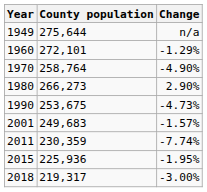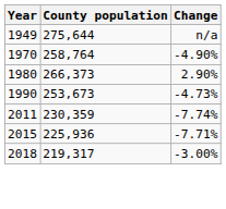- row: 1960 | 272,101 | -1.29%
1980 | County population: 266,273 -> 266,373
1990 | County population: 253,675 -> 253,673
- row: 2001 | 249,683 | -1.57%
2015 | Change: -1.95% -> -7.71%
